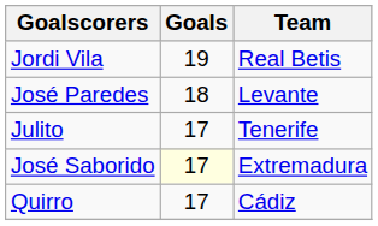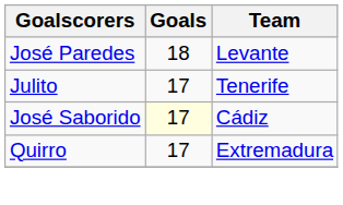- row: Jordi Vila | 19 | Real Betis
José Saborido | Team: Extremadura -> Cádiz
Quirro | Team: Cádiz -> Extremadura
